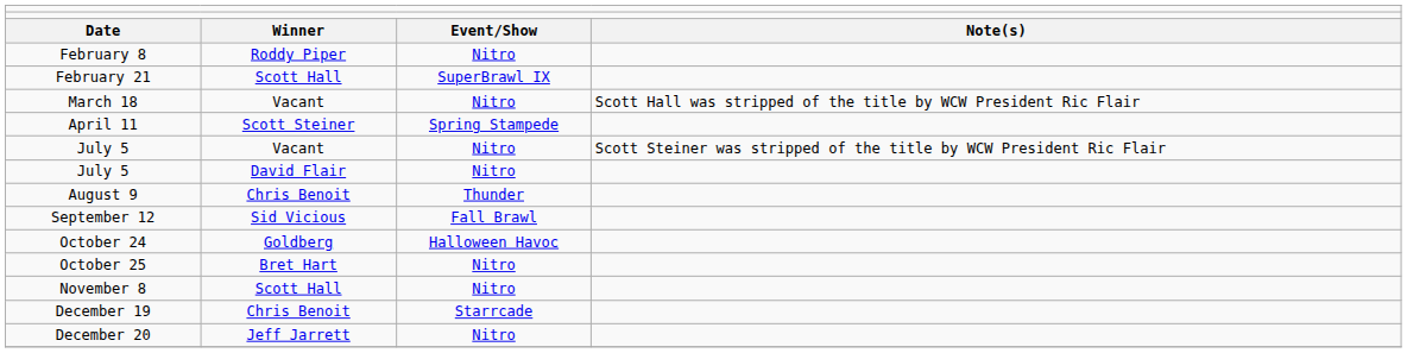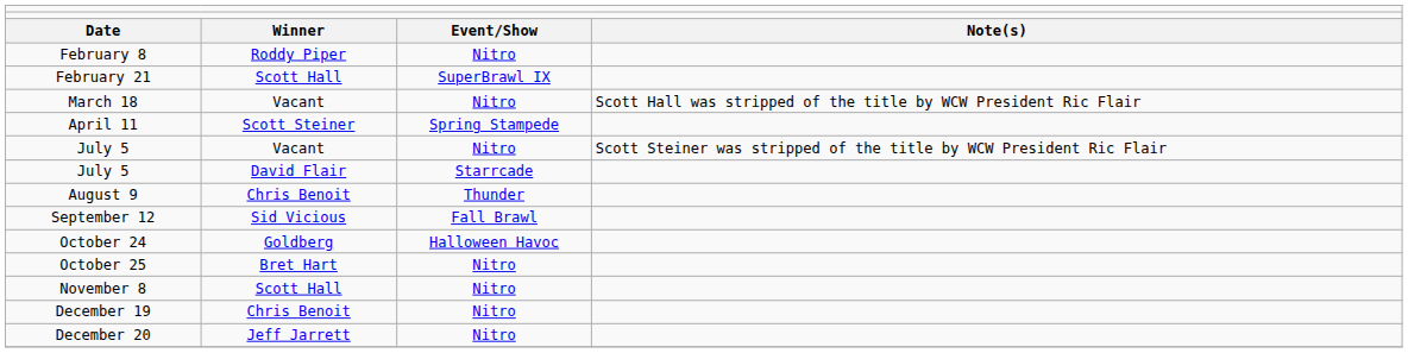July 5 / David Flair | column 3: Nitro -> Starrcade
December 19 | column 3: Starrcade -> Nitro
